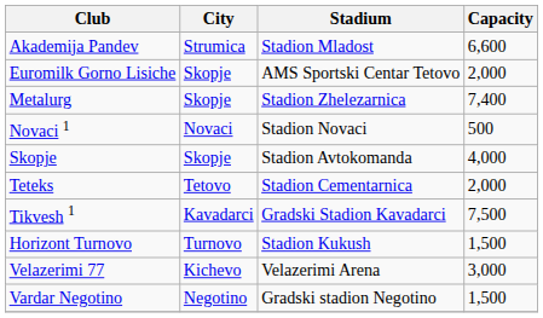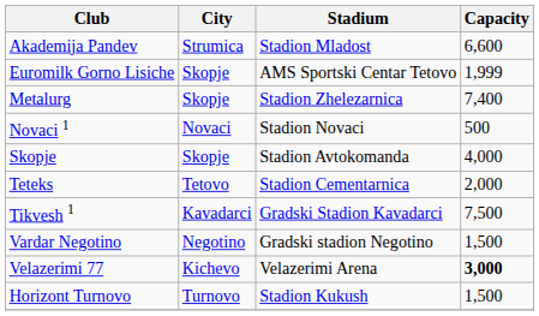Euromilk Gorno Lisiche | Capacity: 2,000 -> 1,999
rows swapped: Horizont Turnovo <-> Vardar Negotino
Velazerimi 77 | Capacity: normal -> bold
